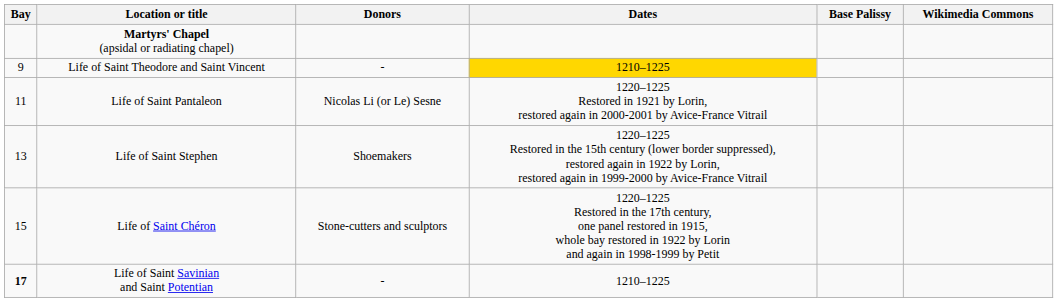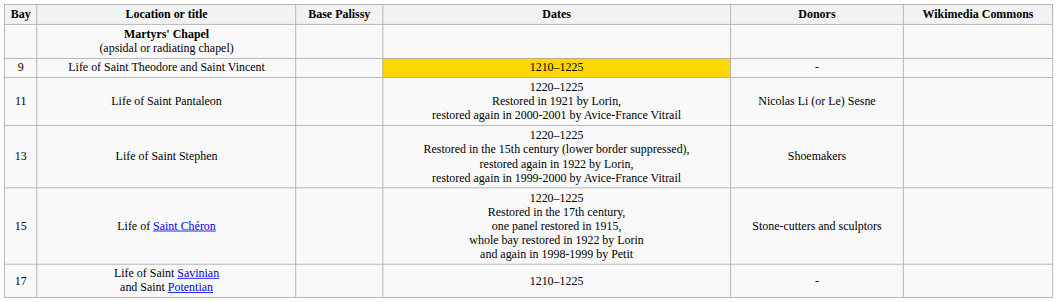columns swapped: Donors <-> Base Palissy
Life of Saint Savinian and Saint Potentian | Bay: bold -> normal
